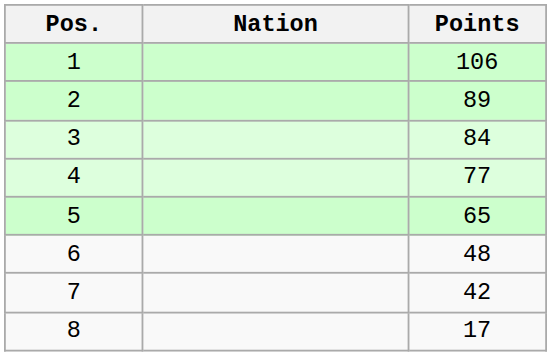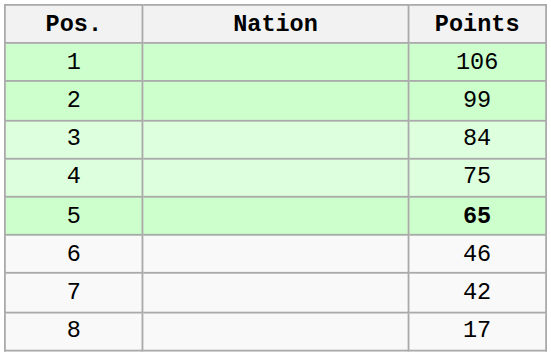2 | Points: 89 -> 99
4 | Points: 77 -> 75
5 | Points: normal -> bold
6 | Points: 48 -> 46
